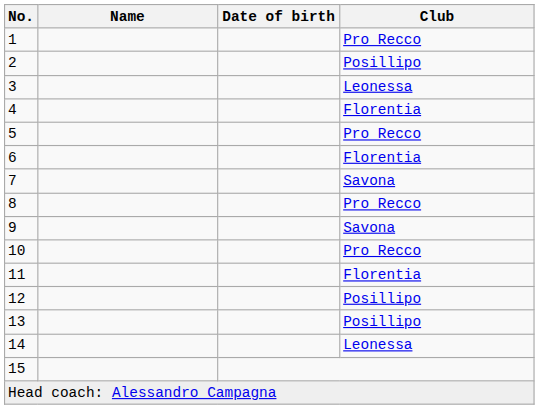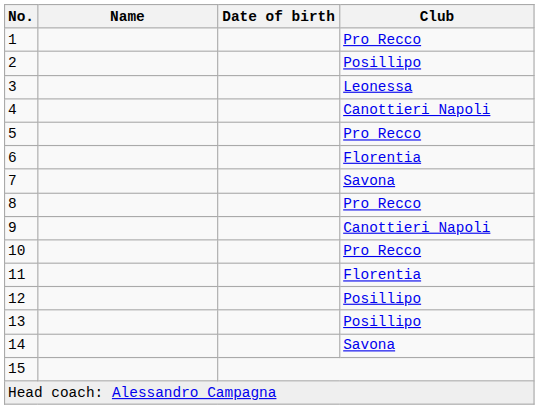4 | Club: Florentia -> Canottieri Napoli
9 | Club: Savona -> Canottieri Napoli
14 | Club: Leonessa -> Savona
